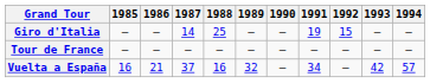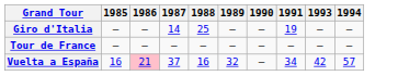- column: 1992 | 15 | — | —
Vuelta a España | 1986: no background -> pink background
